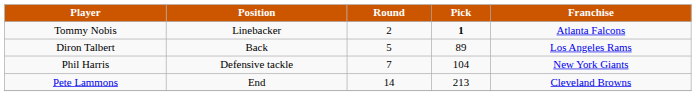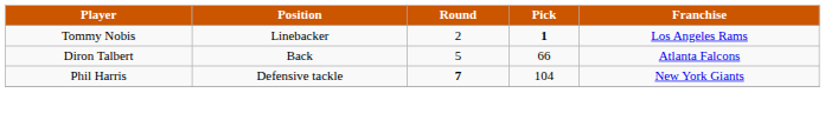Tommy Nobis | Franchise: Atlanta Falcons -> Los Angeles Rams
Diron Talbert | Pick: 89 -> 66
Diron Talbert | Franchise: Los Angeles Rams -> Atlanta Falcons
Phil Harris | Round: normal -> bold
- row: Pete Lammons | End | 14 | 213 | Cleveland Browns
